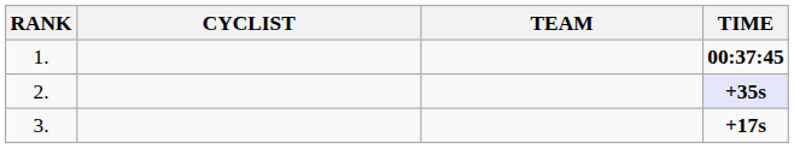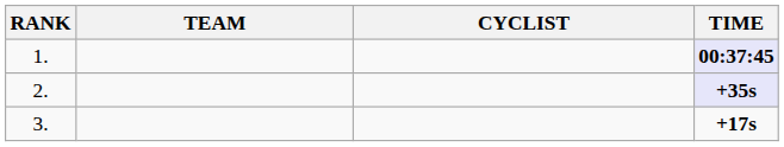columns swapped: CYCLIST <-> TEAM
1. | TIME: no background -> lavender background
